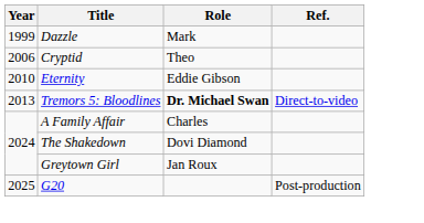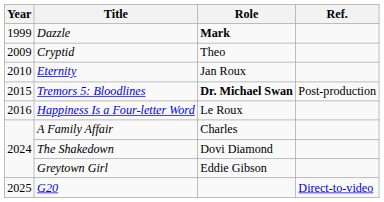Dazzle | Role: normal -> bold
Cryptid | Year: 2006 -> 2009
Eternity | Role: Eddie Gibson -> Jan Roux
Tremors 5: Bloodlines | Year: 2013 -> 2015
Tremors 5: Bloodlines | Ref.: Direct-to-video -> Post-production
+ row: 2016 | Happiness Is a Four-letter Word | Le Roux
Greytown Girl | Role: Jan Roux -> Eddie Gibson
G20 | Ref.: Post-production -> Direct-to-video
